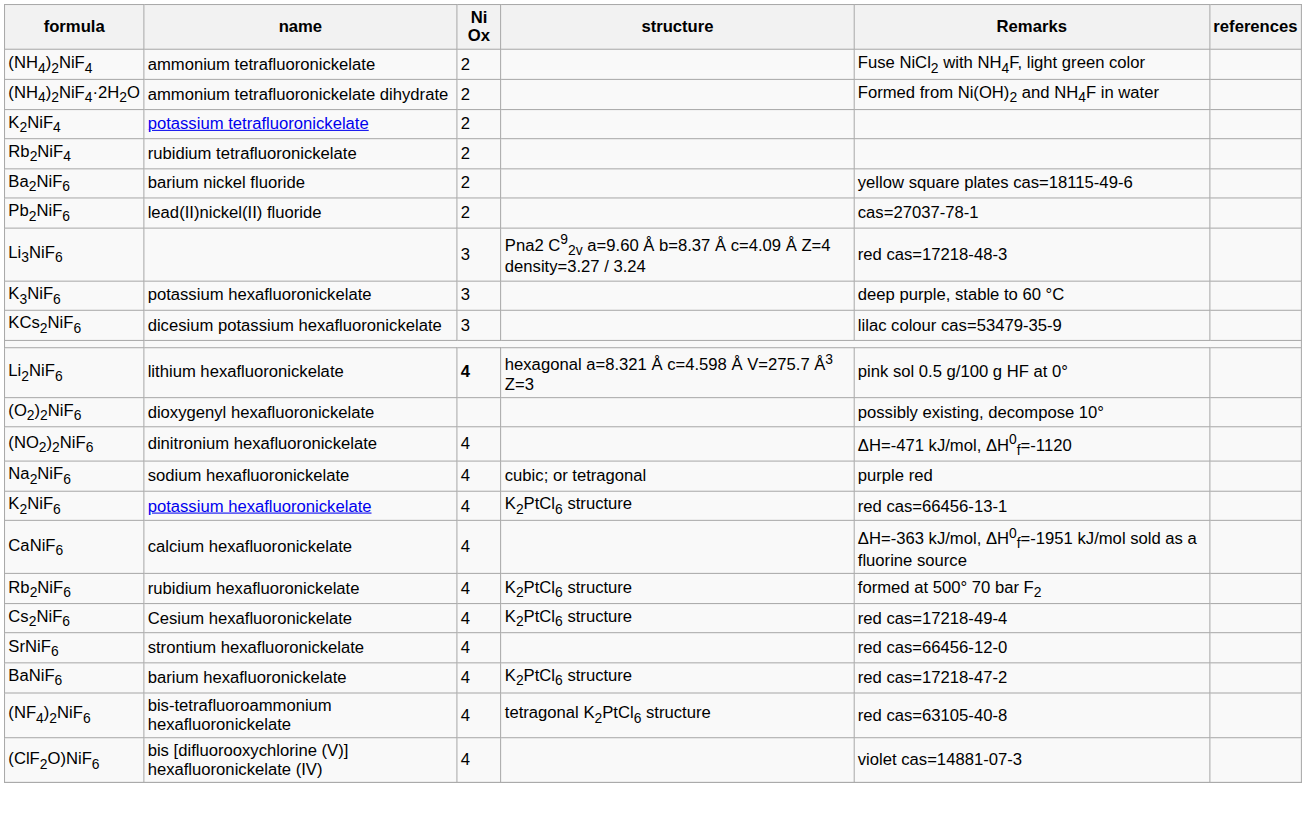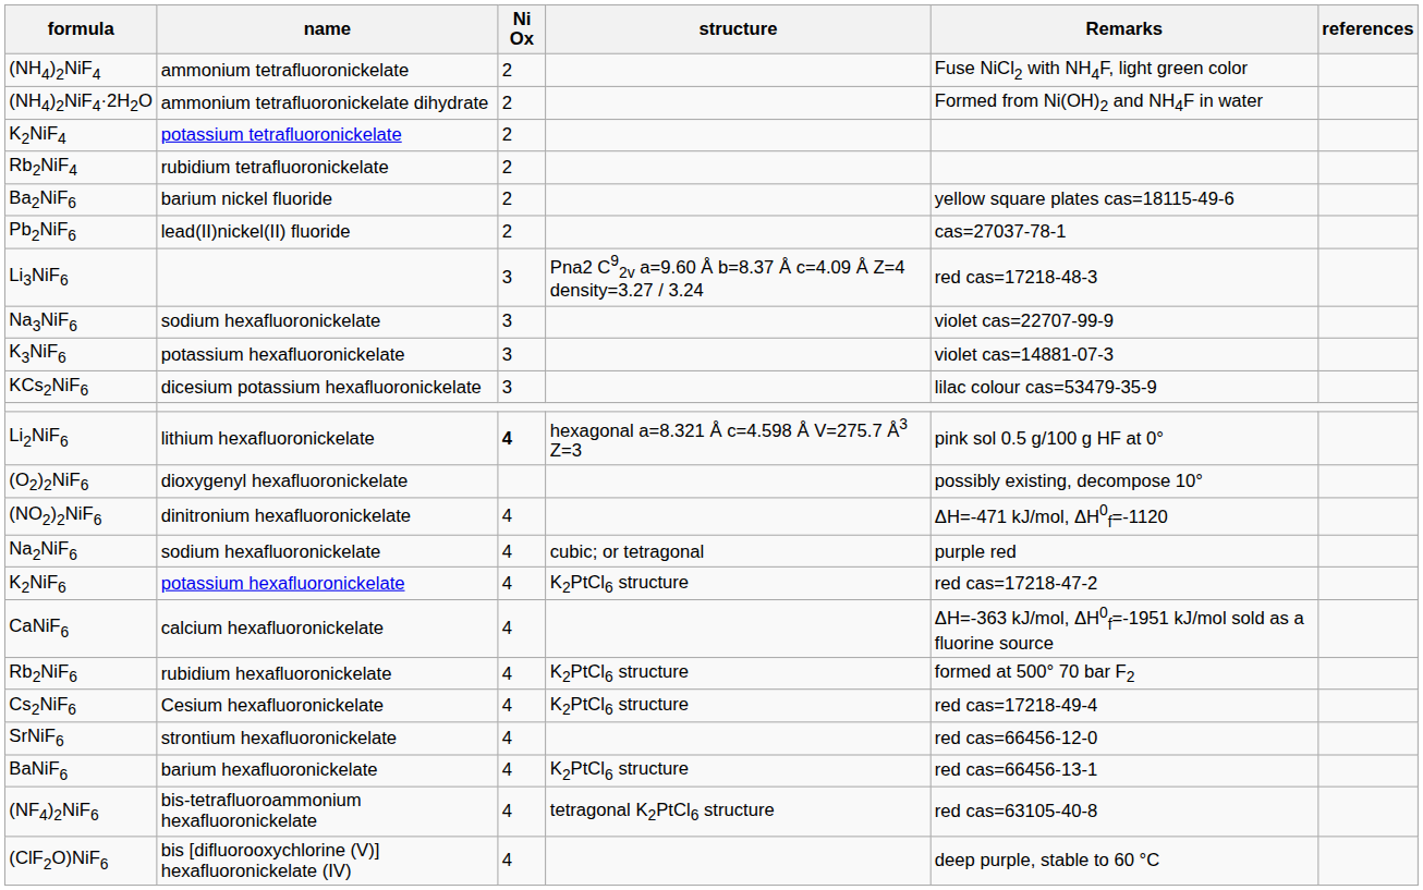+ row: Na3NiF6 | sodium hexafluoronickelate | 3 | violet cas=22707-99-9
K3NiF6 | Remarks: deep purple, stable to 60 °C -> violet cas=14881-07-3
K2NiF6 | Remarks: red cas=66456-13-1 -> red cas=17218-47-2
BaNiF6 | Remarks: red cas=17218-47-2 -> red cas=66456-13-1
(ClF2O)NiF6 | Remarks: violet cas=14881-07-3 -> deep purple, stable to 60 °C
